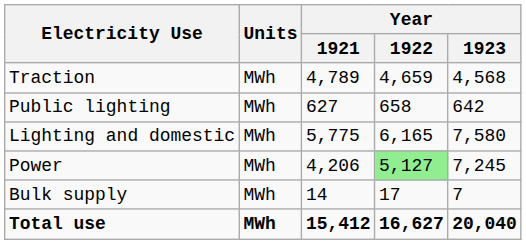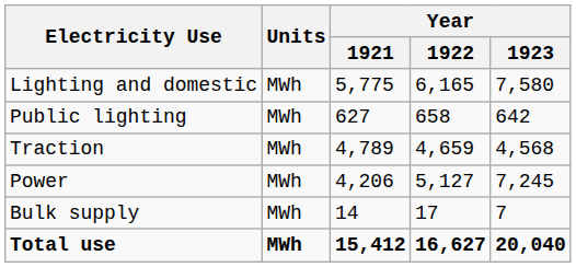rows swapped: Lighting and domestic <-> Traction
Power | Year / 1922: lightgreen background -> no background
